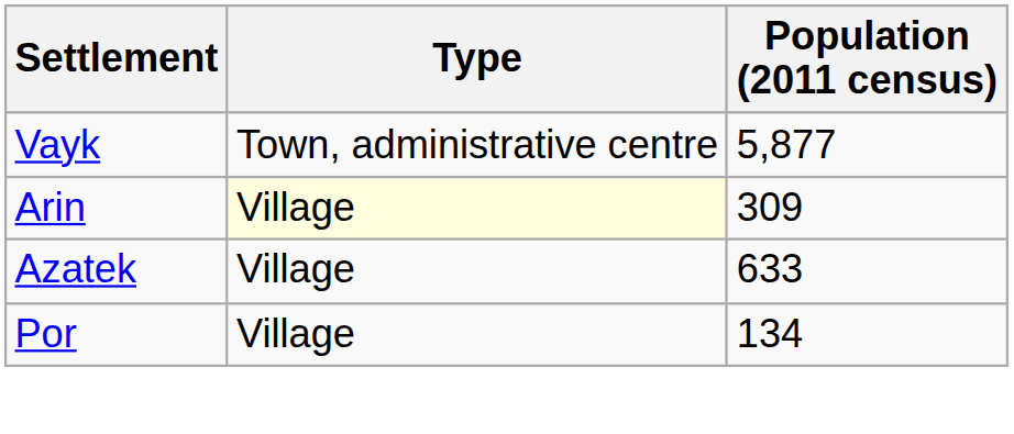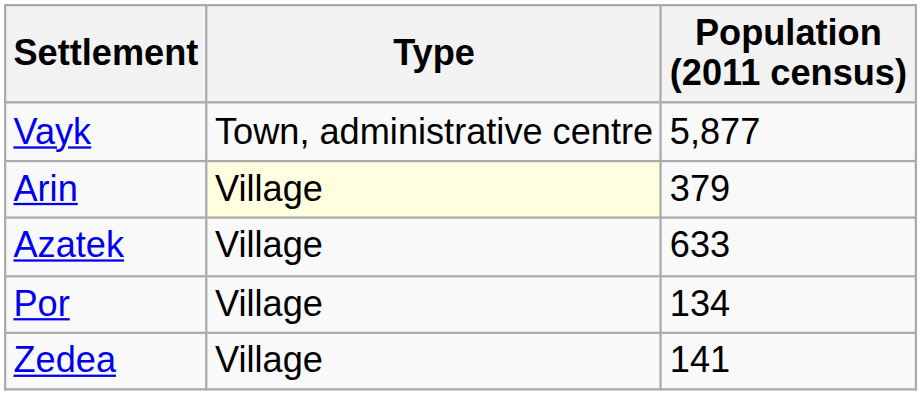Arin | Population (2011 census): 309 -> 379
+ row: Zedea | Village | 141
